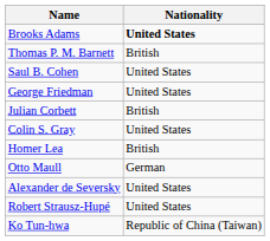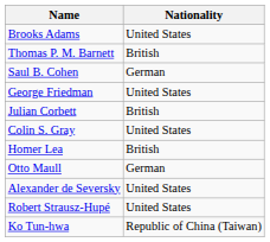Brooks Adams | Nationality: bold -> normal
Saul B. Cohen | Nationality: United States -> German
